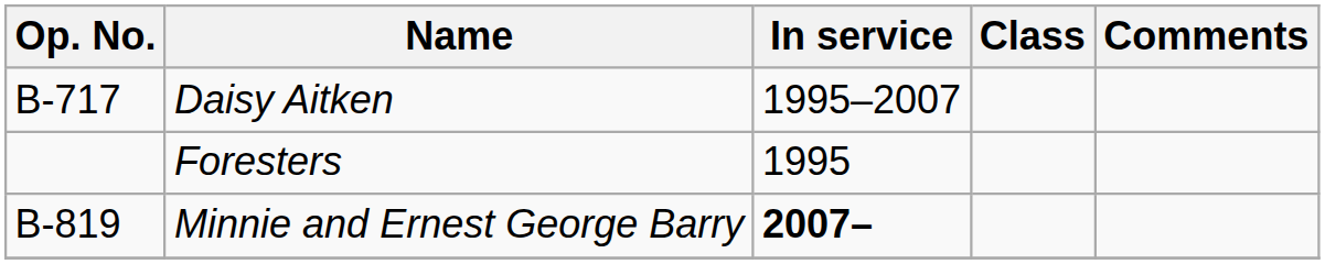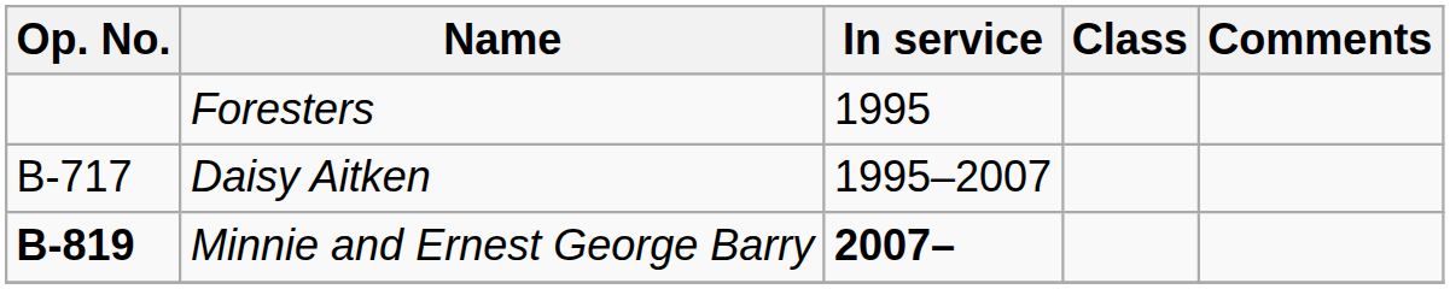rows swapped: Foresters <-> Daisy Aitken
Minnie and Ernest George Barry | Op. No.: normal -> bold
